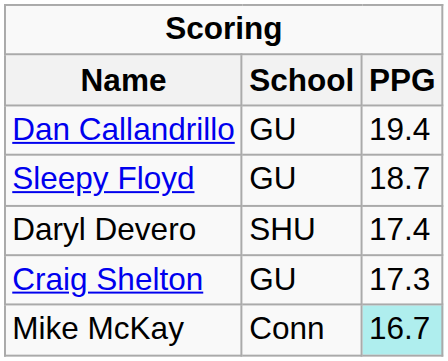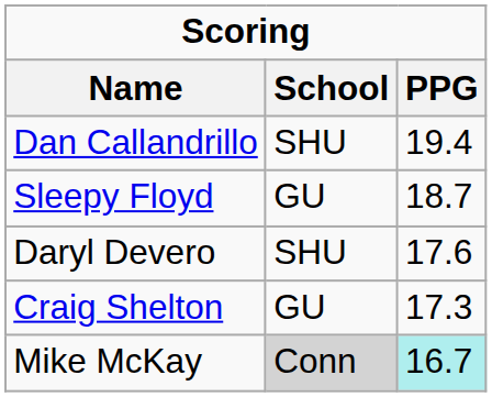Dan Callandrillo | School: GU -> SHU
Daryl Devero | PPG: 17.4 -> 17.6
Mike McKay | School: no background -> lightgrey background
